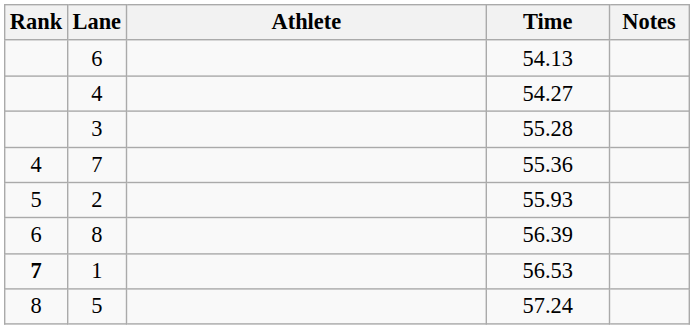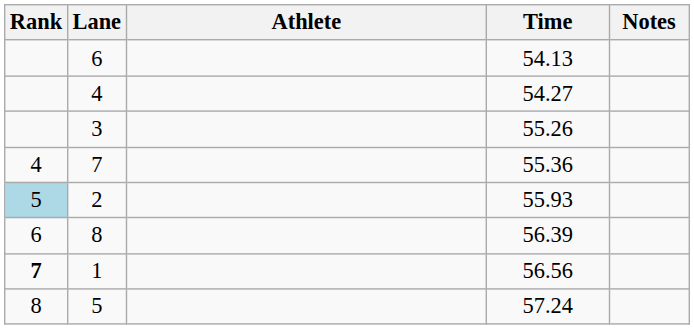3 | Time: 55.28 -> 55.26
2 | Rank: no background -> lightblue background
1 | Time: 56.53 -> 56.56
